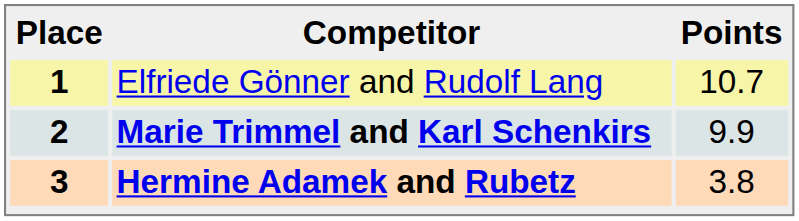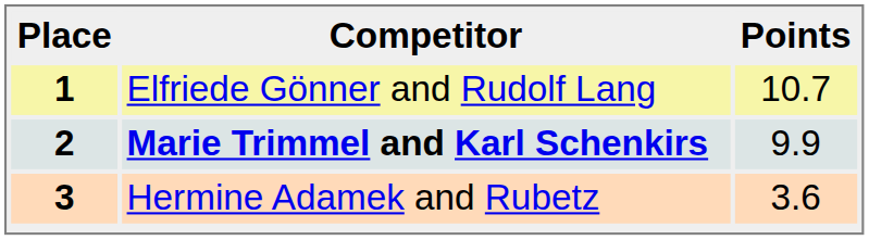3 | Competitor: bold -> normal
3 | Points: 3.8 -> 3.6
